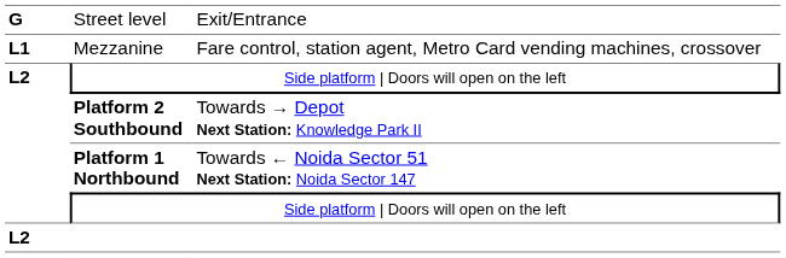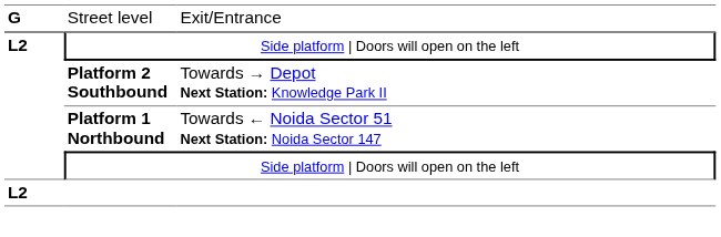- row: L1 | Mezzanine | Fare control, station agent, Metro Card vending machines, crossover
